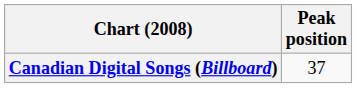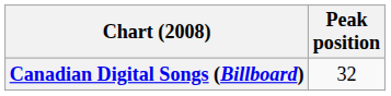Canadian Digital Songs (Billboard) | Peak position: 37 -> 32
